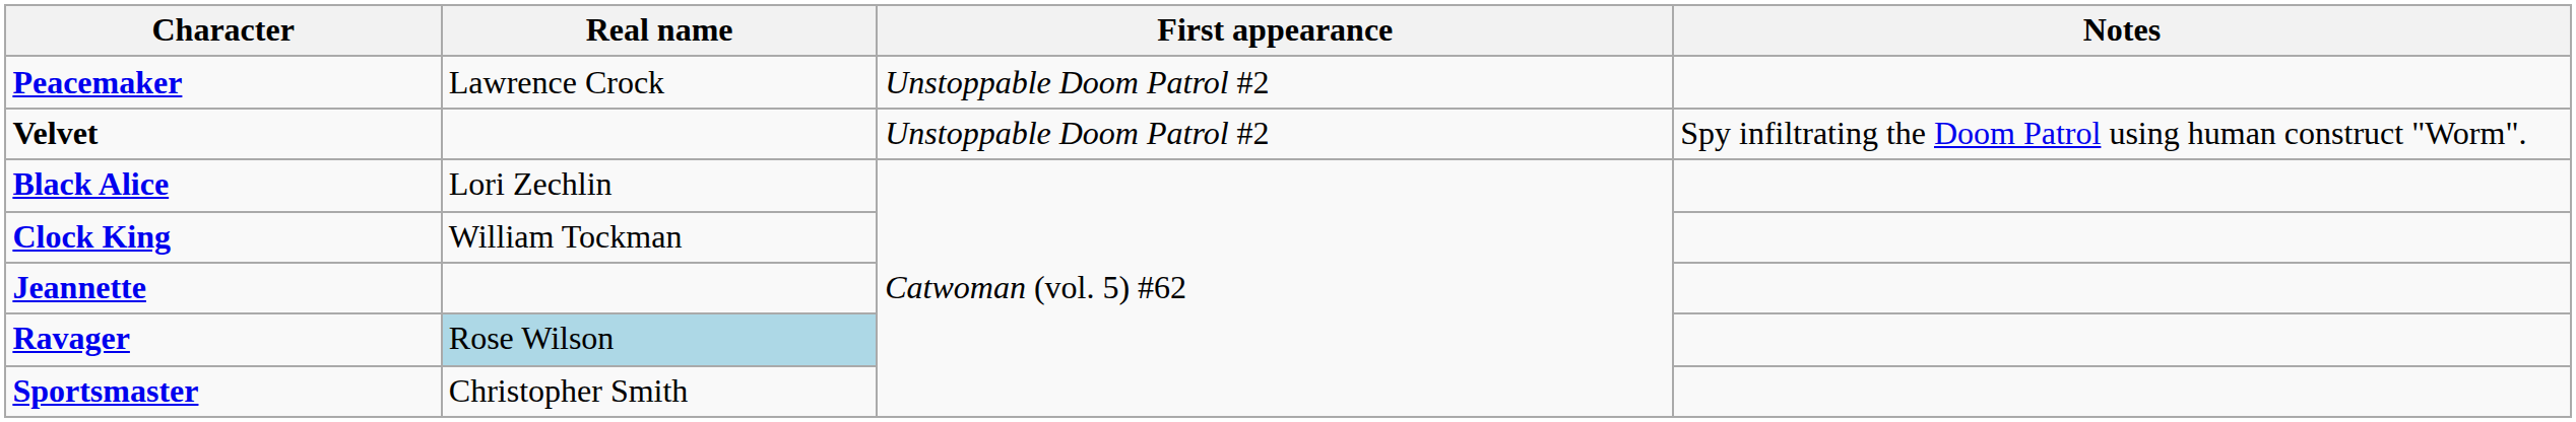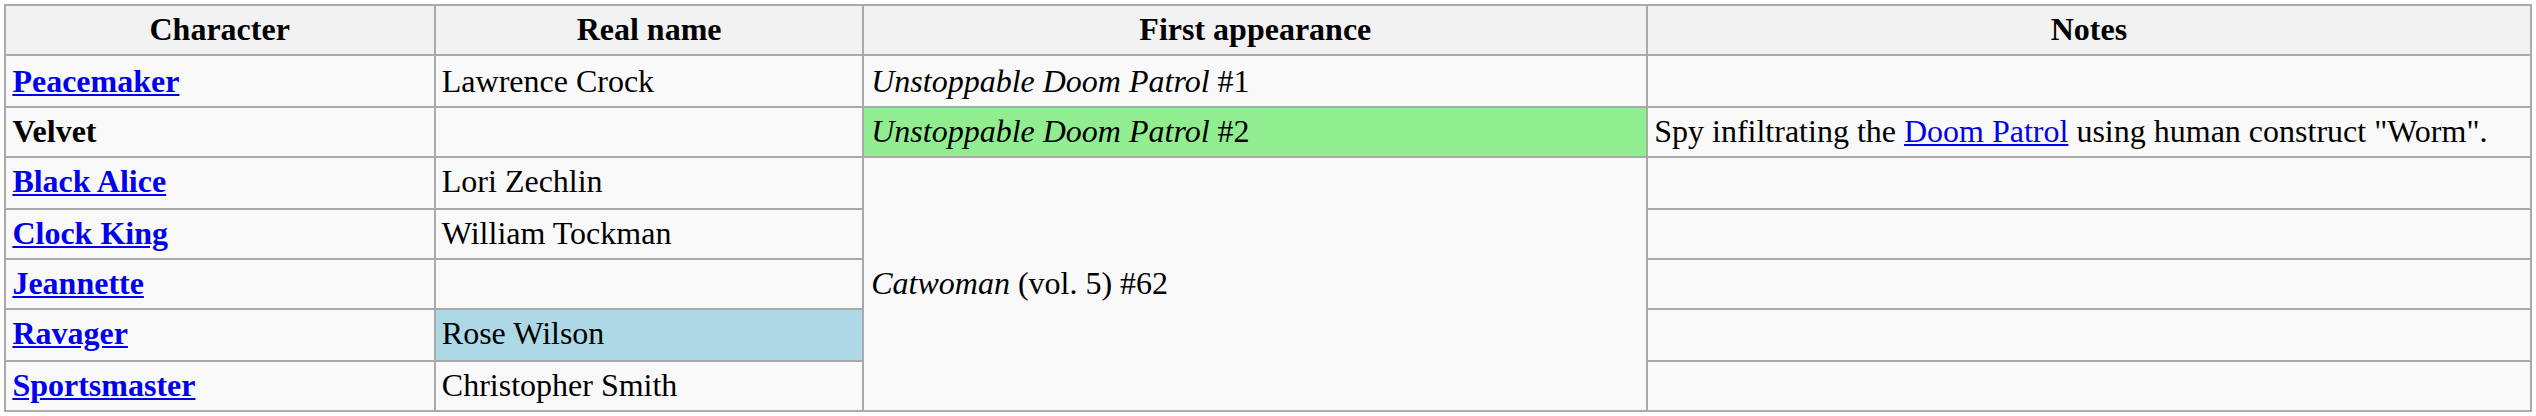Peacemaker | First appearance: Unstoppable Doom Patrol #2 -> Unstoppable Doom Patrol #1
Velvet | First appearance: no background -> lightgreen background
